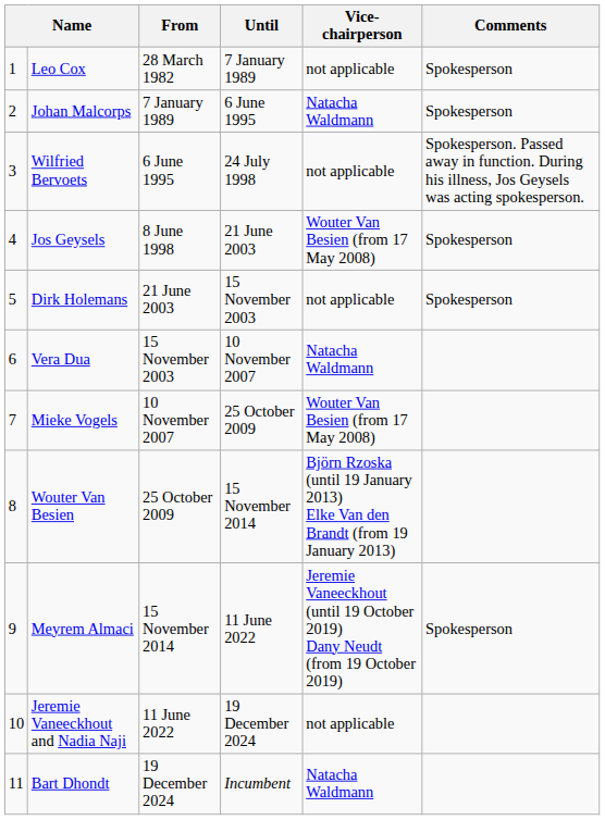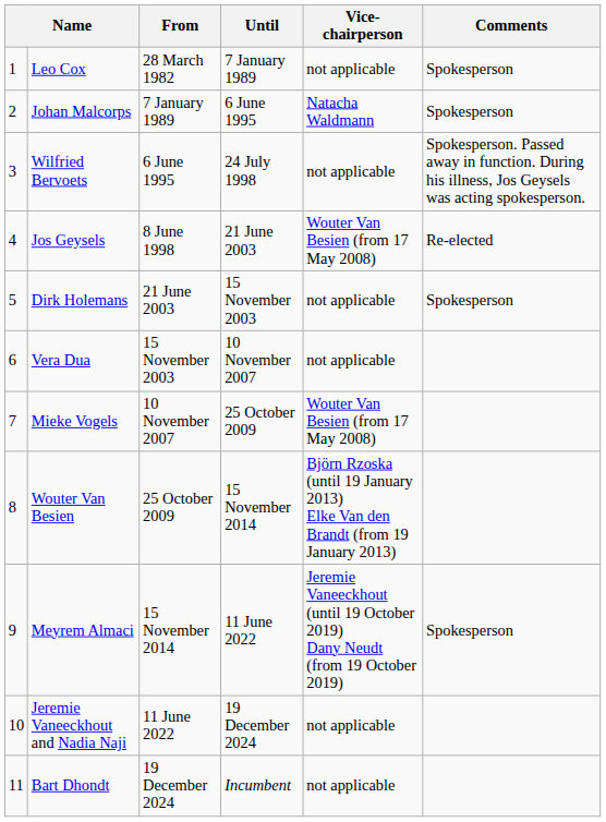Jos Geysels | Comments: Spokesperson -> Re-elected
Vera Dua | Vice-chairperson: Natacha Waldmann -> not applicable
Bart Dhondt | Vice-chairperson: Natacha Waldmann -> not applicable
